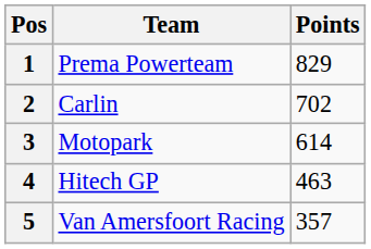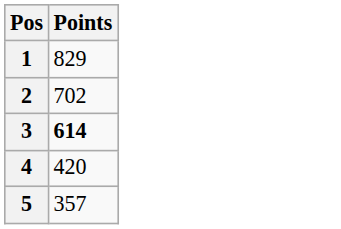- column: Team | Prema Powerteam | Carlin | Motopark | Hitech GP | Van Amersfoort Racing
3 | Points: normal -> bold
4 | Points: 463 -> 420
